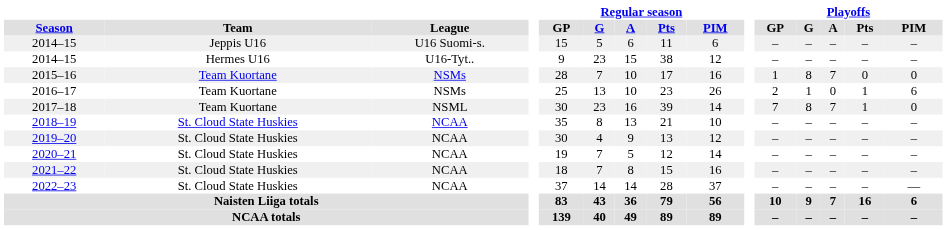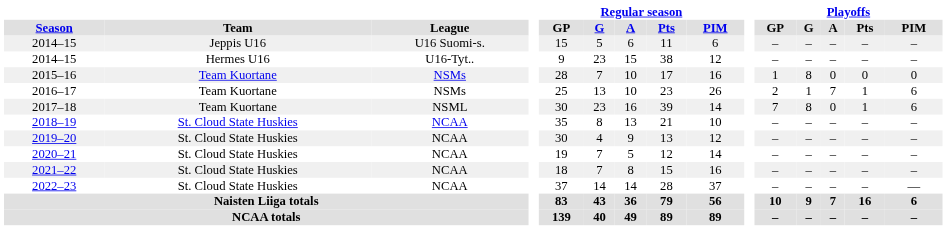2015–16 | Playoffs / A: 7 -> 0
2016–17 | Playoffs / A: 0 -> 7
2017–18 | Playoffs / A: 7 -> 0
2017–18 | Playoffs / PIM: 0 -> 6
